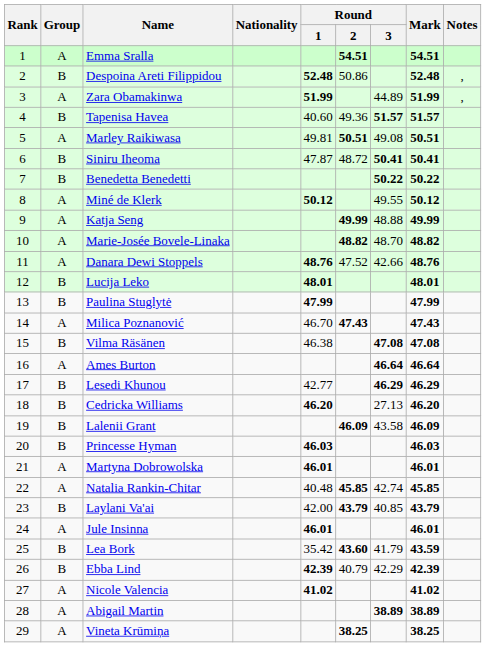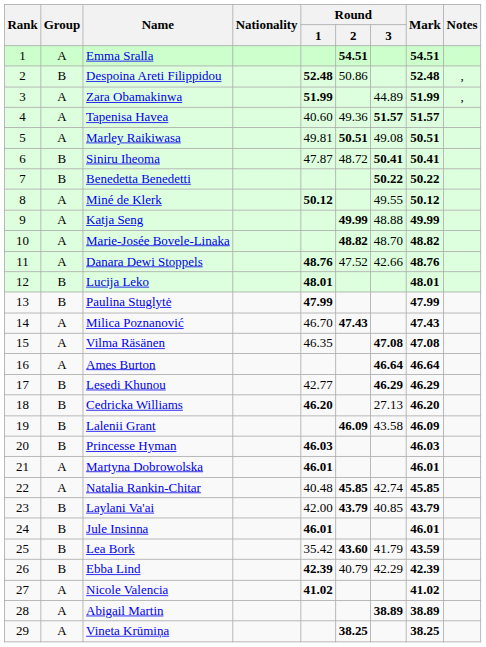Tapenisa Havea | Group: B -> A
Vilma Räsänen | Group: B -> A
Vilma Räsänen | Round / 1: 46.38 -> 46.35
Jule Insinna | Group: A -> B
